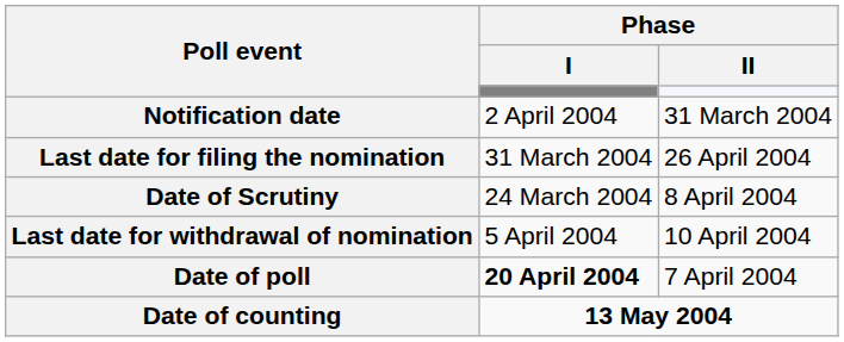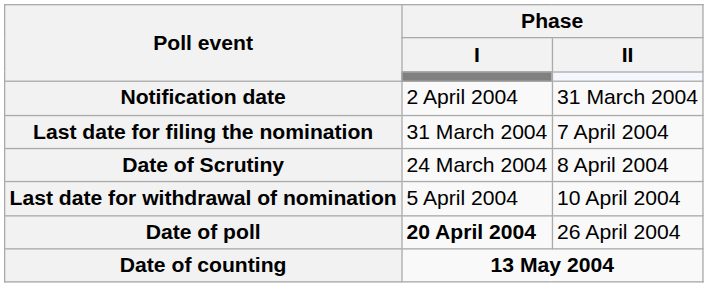Last date for filing the nomination | Phase / II: 26 April 2004 -> 7 April 2004
Date of poll | Phase / II: 7 April 2004 -> 26 April 2004
